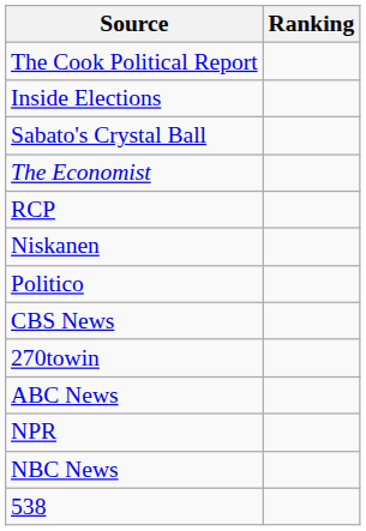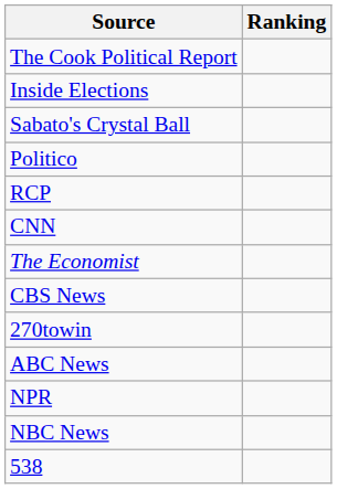rows swapped: Politico <-> The Economist
- row: Niskanen
+ row: CNN
